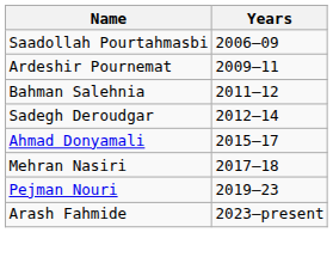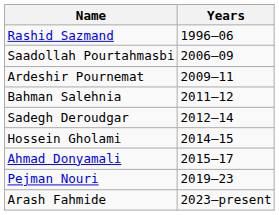+ row: Rashid Sazmand | 1996–06
+ row: Hossein Gholami | 2014–15
- row: Mehran Nasiri | 2017–18
